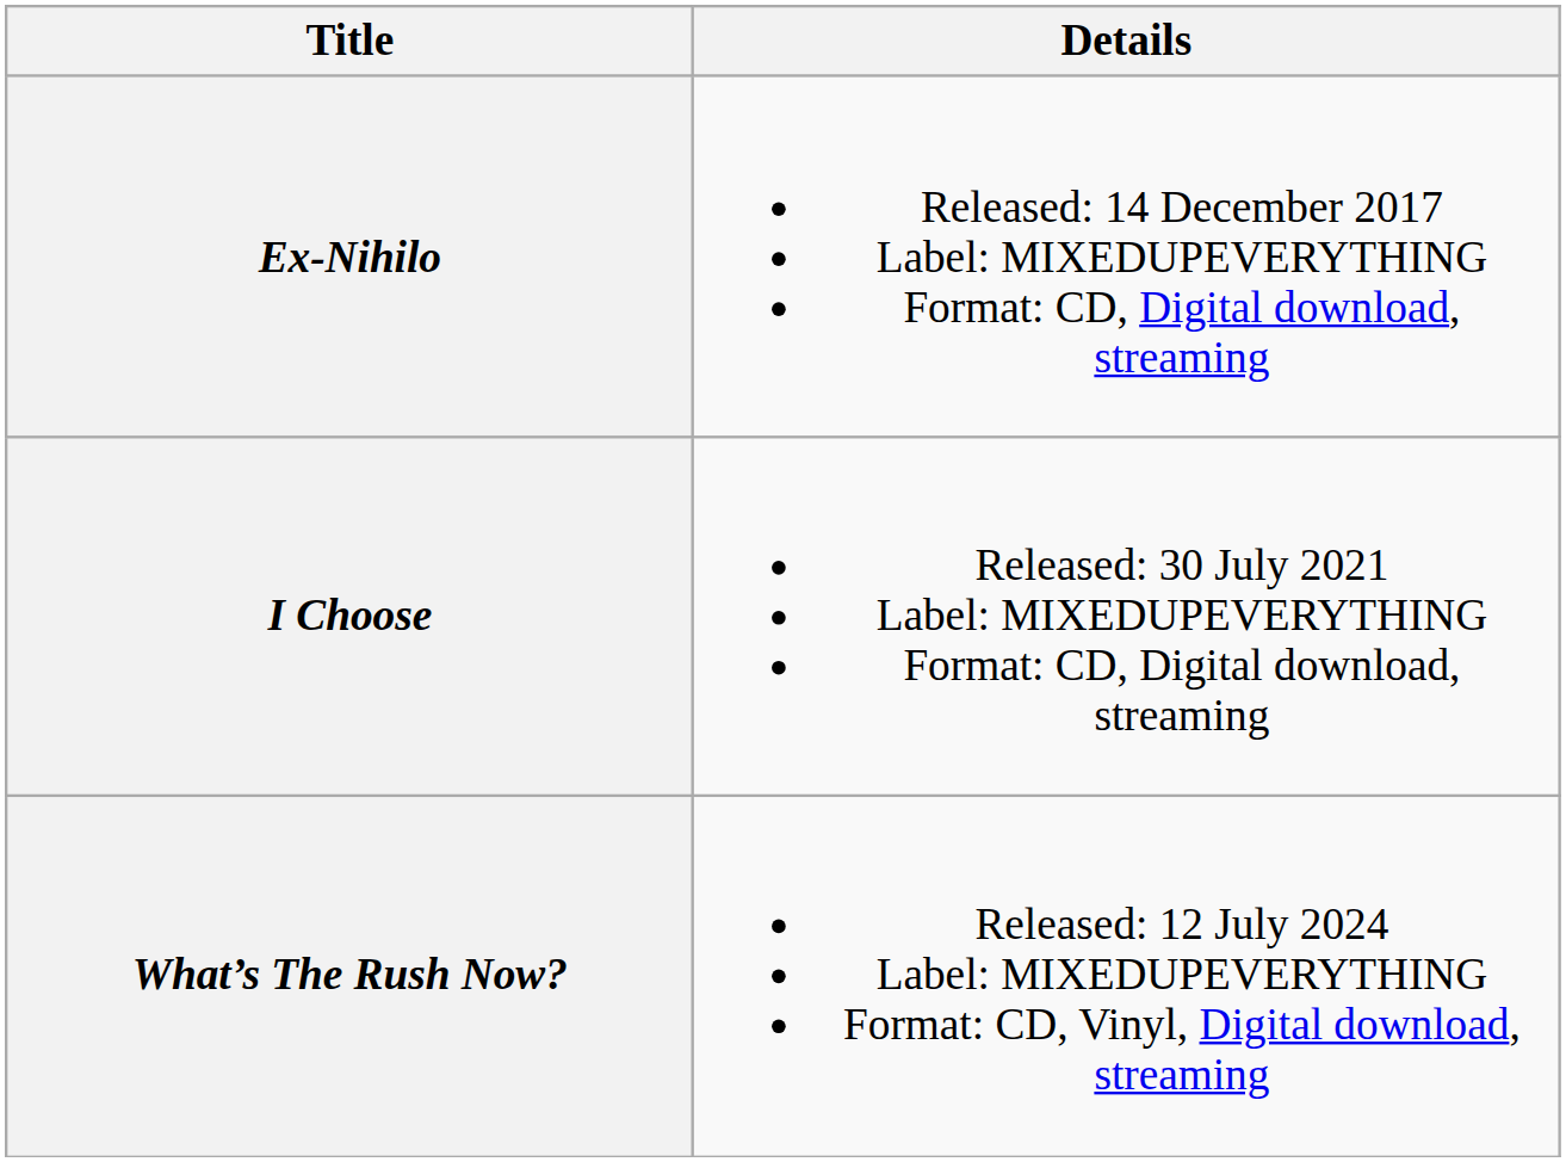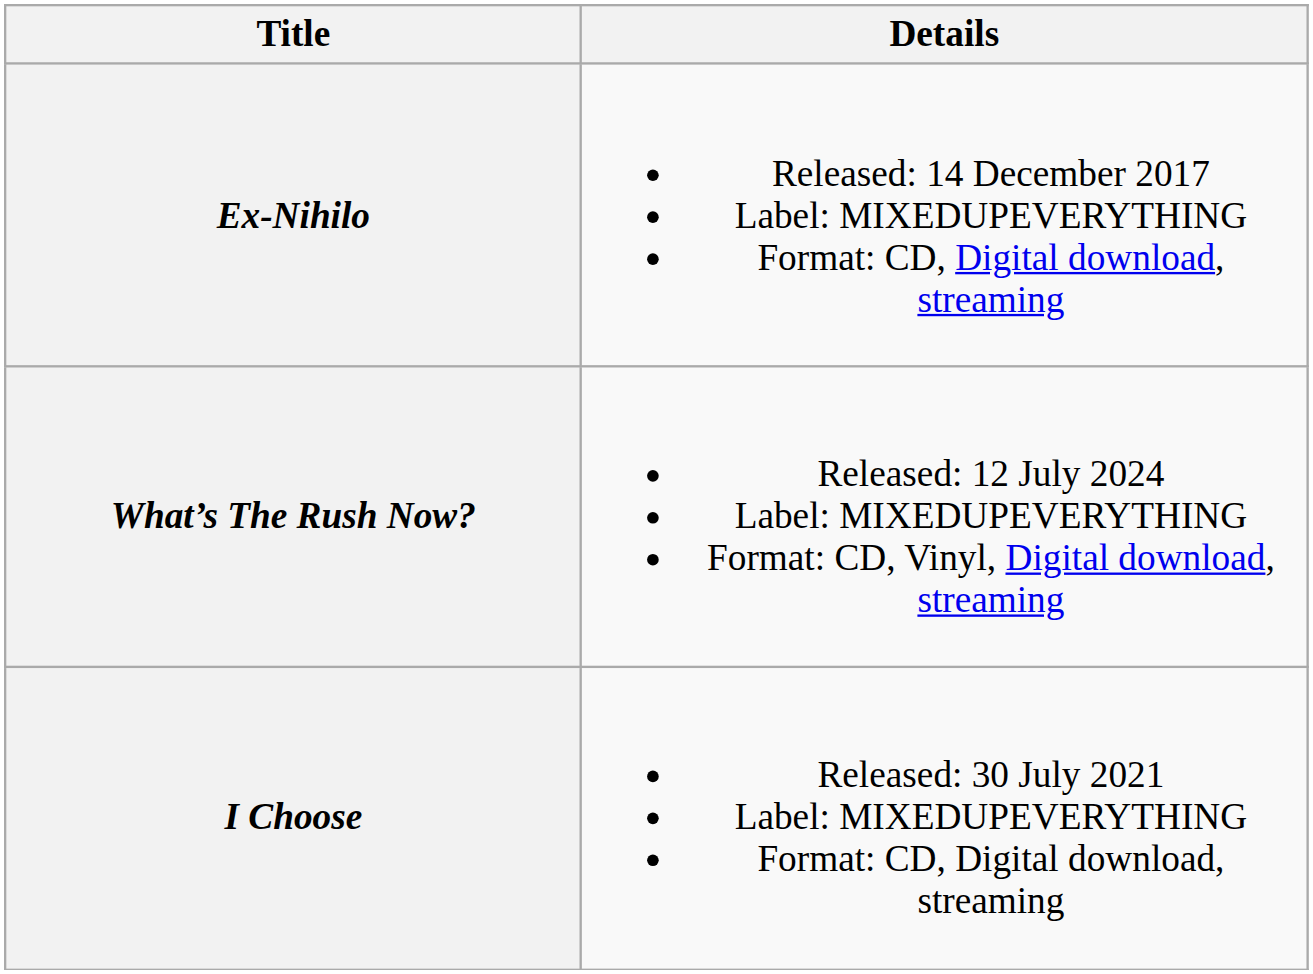rows swapped: I Choose <-> What’s The Rush Now?
